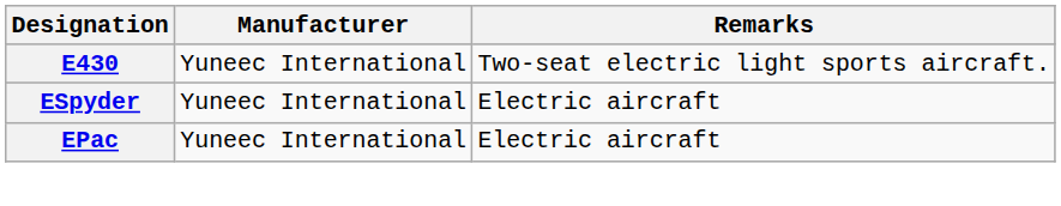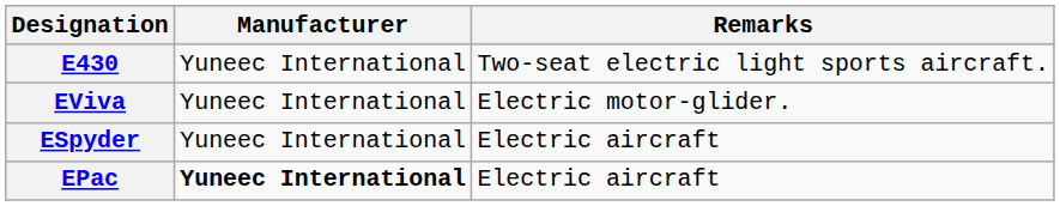+ row: EViva | Yuneec International | Electric motor-glider.
EPac | Manufacturer: normal -> bold
